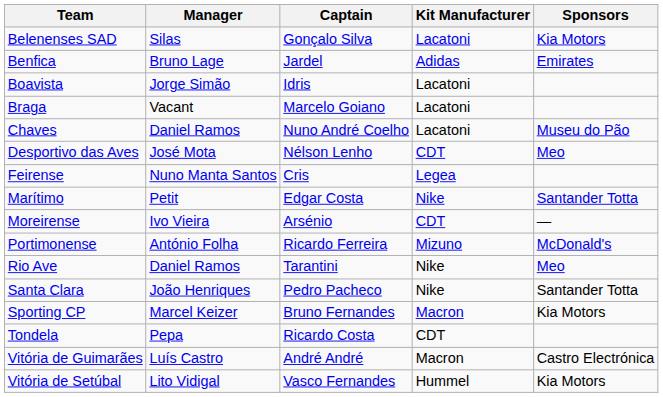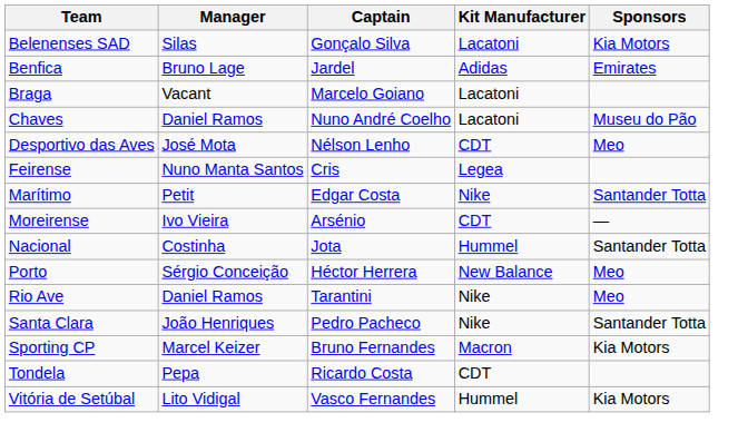- row: Boavista | Jorge Simão | Idris | Lacatoni
+ row: Nacional | Costinha | Jota | Hummel | Santander Totta
- row: Portimonense | António Folha | Ricardo Ferreira | Mizuno | McDonald's
+ row: Porto | Sérgio Conceição | Héctor Herrera | New Balance | Meo
- row: Vitória de Guimarães | Luís Castro | André André | Macron | Castro Electrónica
